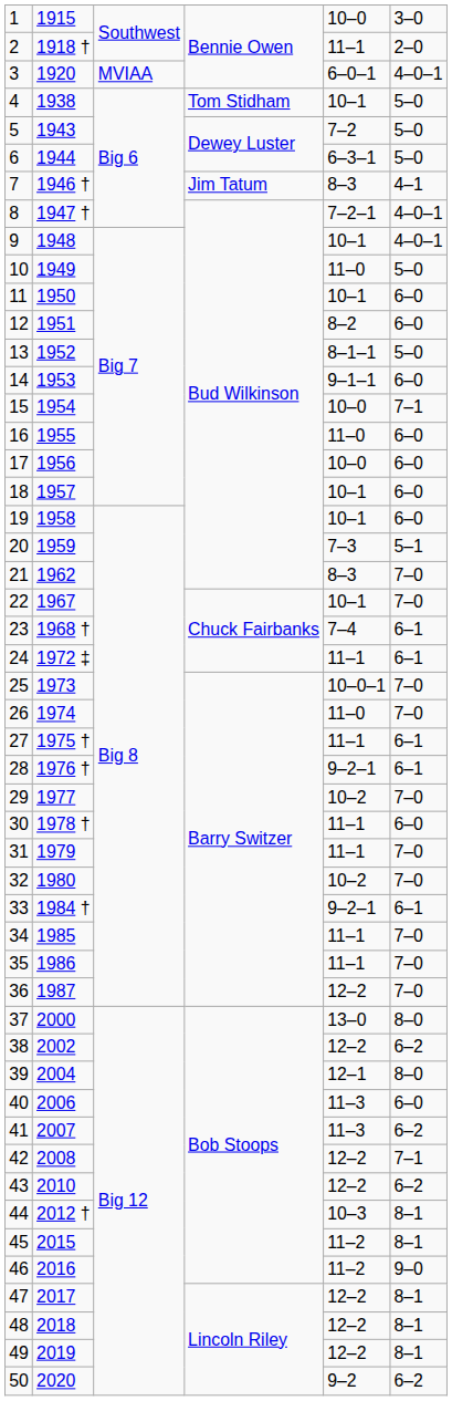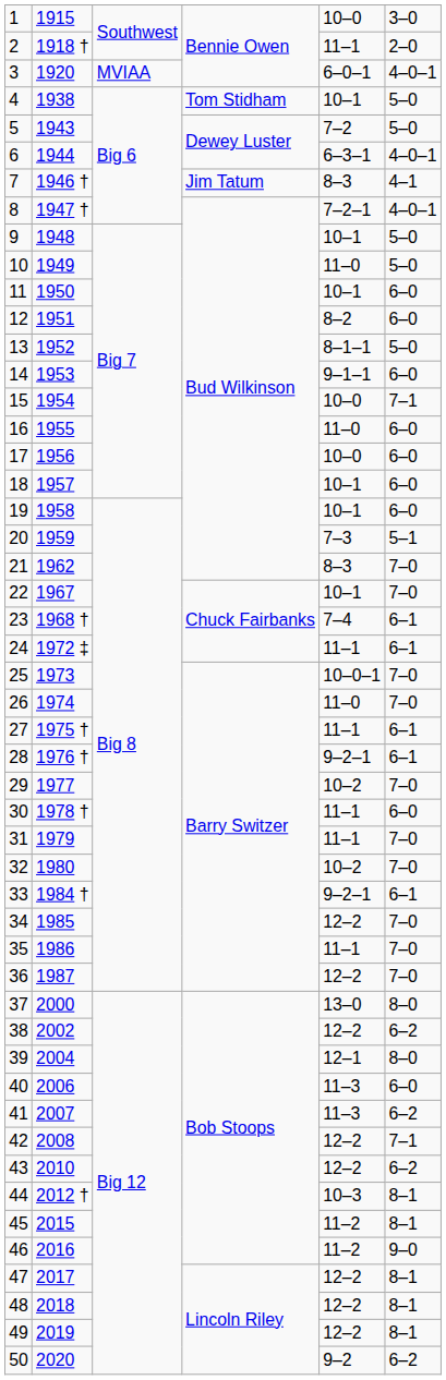6 | column 6: 5–0 -> 4–0–1
9 | column 6: 4–0–1 -> 5–0
34 | column 5: 11–1 -> 12–2
